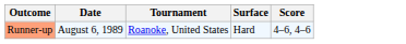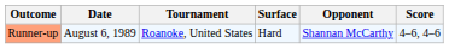+ column: Opponent | Shannan McCarthy
